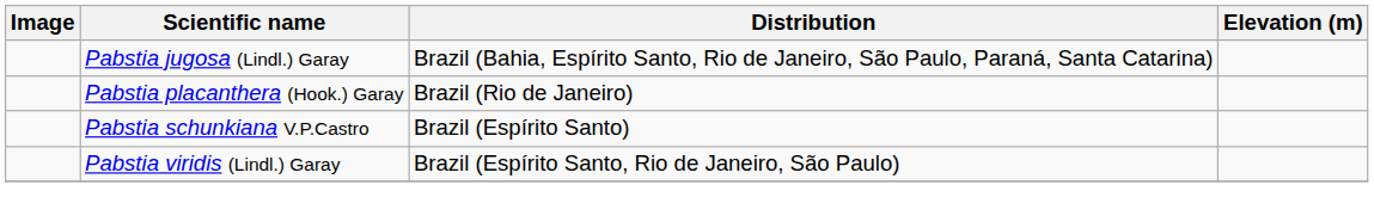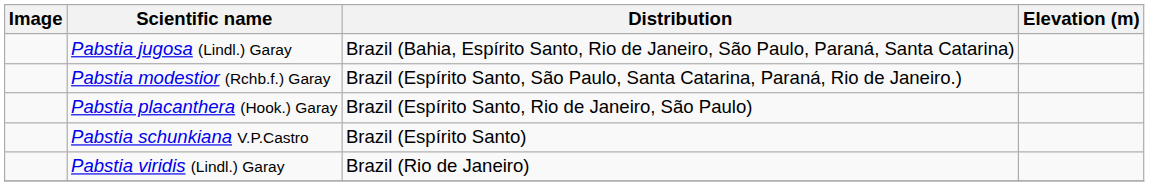+ row: Pabstia modestior (Rchb.f.) Garay | Brazil (Espírito Santo, São Paulo, Santa Catarina, Paraná, Rio de Janeiro.)
Pabstia placanthera (Hook.) Garay | Distribution: Brazil (Rio de Janeiro) -> Brazil (Espírito Santo, Rio de Janeiro, São Paulo)
Pabstia viridis (Lindl.) Garay | Distribution: Brazil (Espírito Santo, Rio de Janeiro, São Paulo) -> Brazil (Rio de Janeiro)
